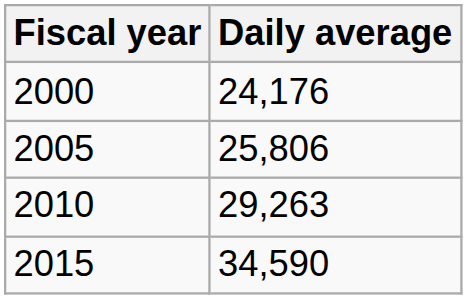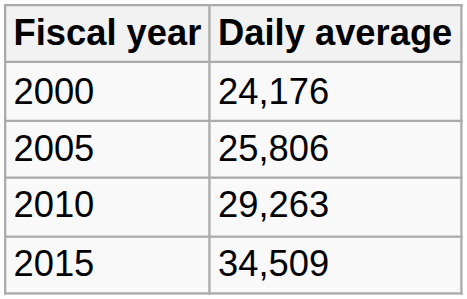2015 | Daily average: 34,590 -> 34,509
